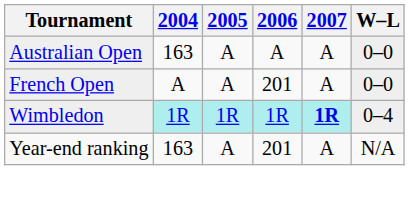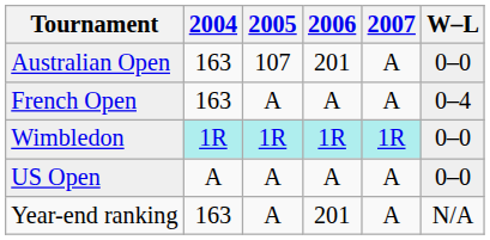Australian Open | 2005: A -> 107
Australian Open | 2006: A -> 201
French Open | 2004: A -> 163
French Open | 2006: 201 -> A
French Open | W–L: 0–0 -> 0–4
Wimbledon | 2007: bold -> normal
Wimbledon | W–L: 0–4 -> 0–0
+ row: US Open | A | A | A | A | 0–0
